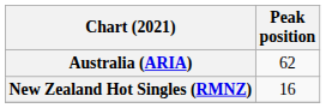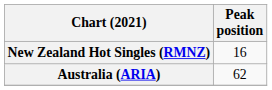rows swapped: Australia (ARIA) <-> New Zealand Hot Singles (RMNZ)
